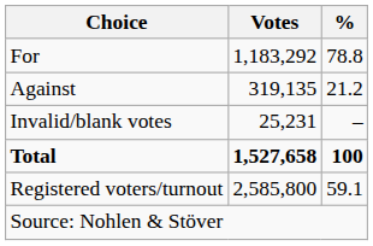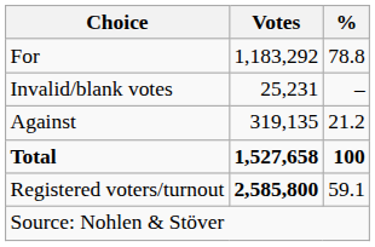rows swapped: Against <-> Invalid/blank votes
Registered voters/turnout | Votes: normal -> bold
